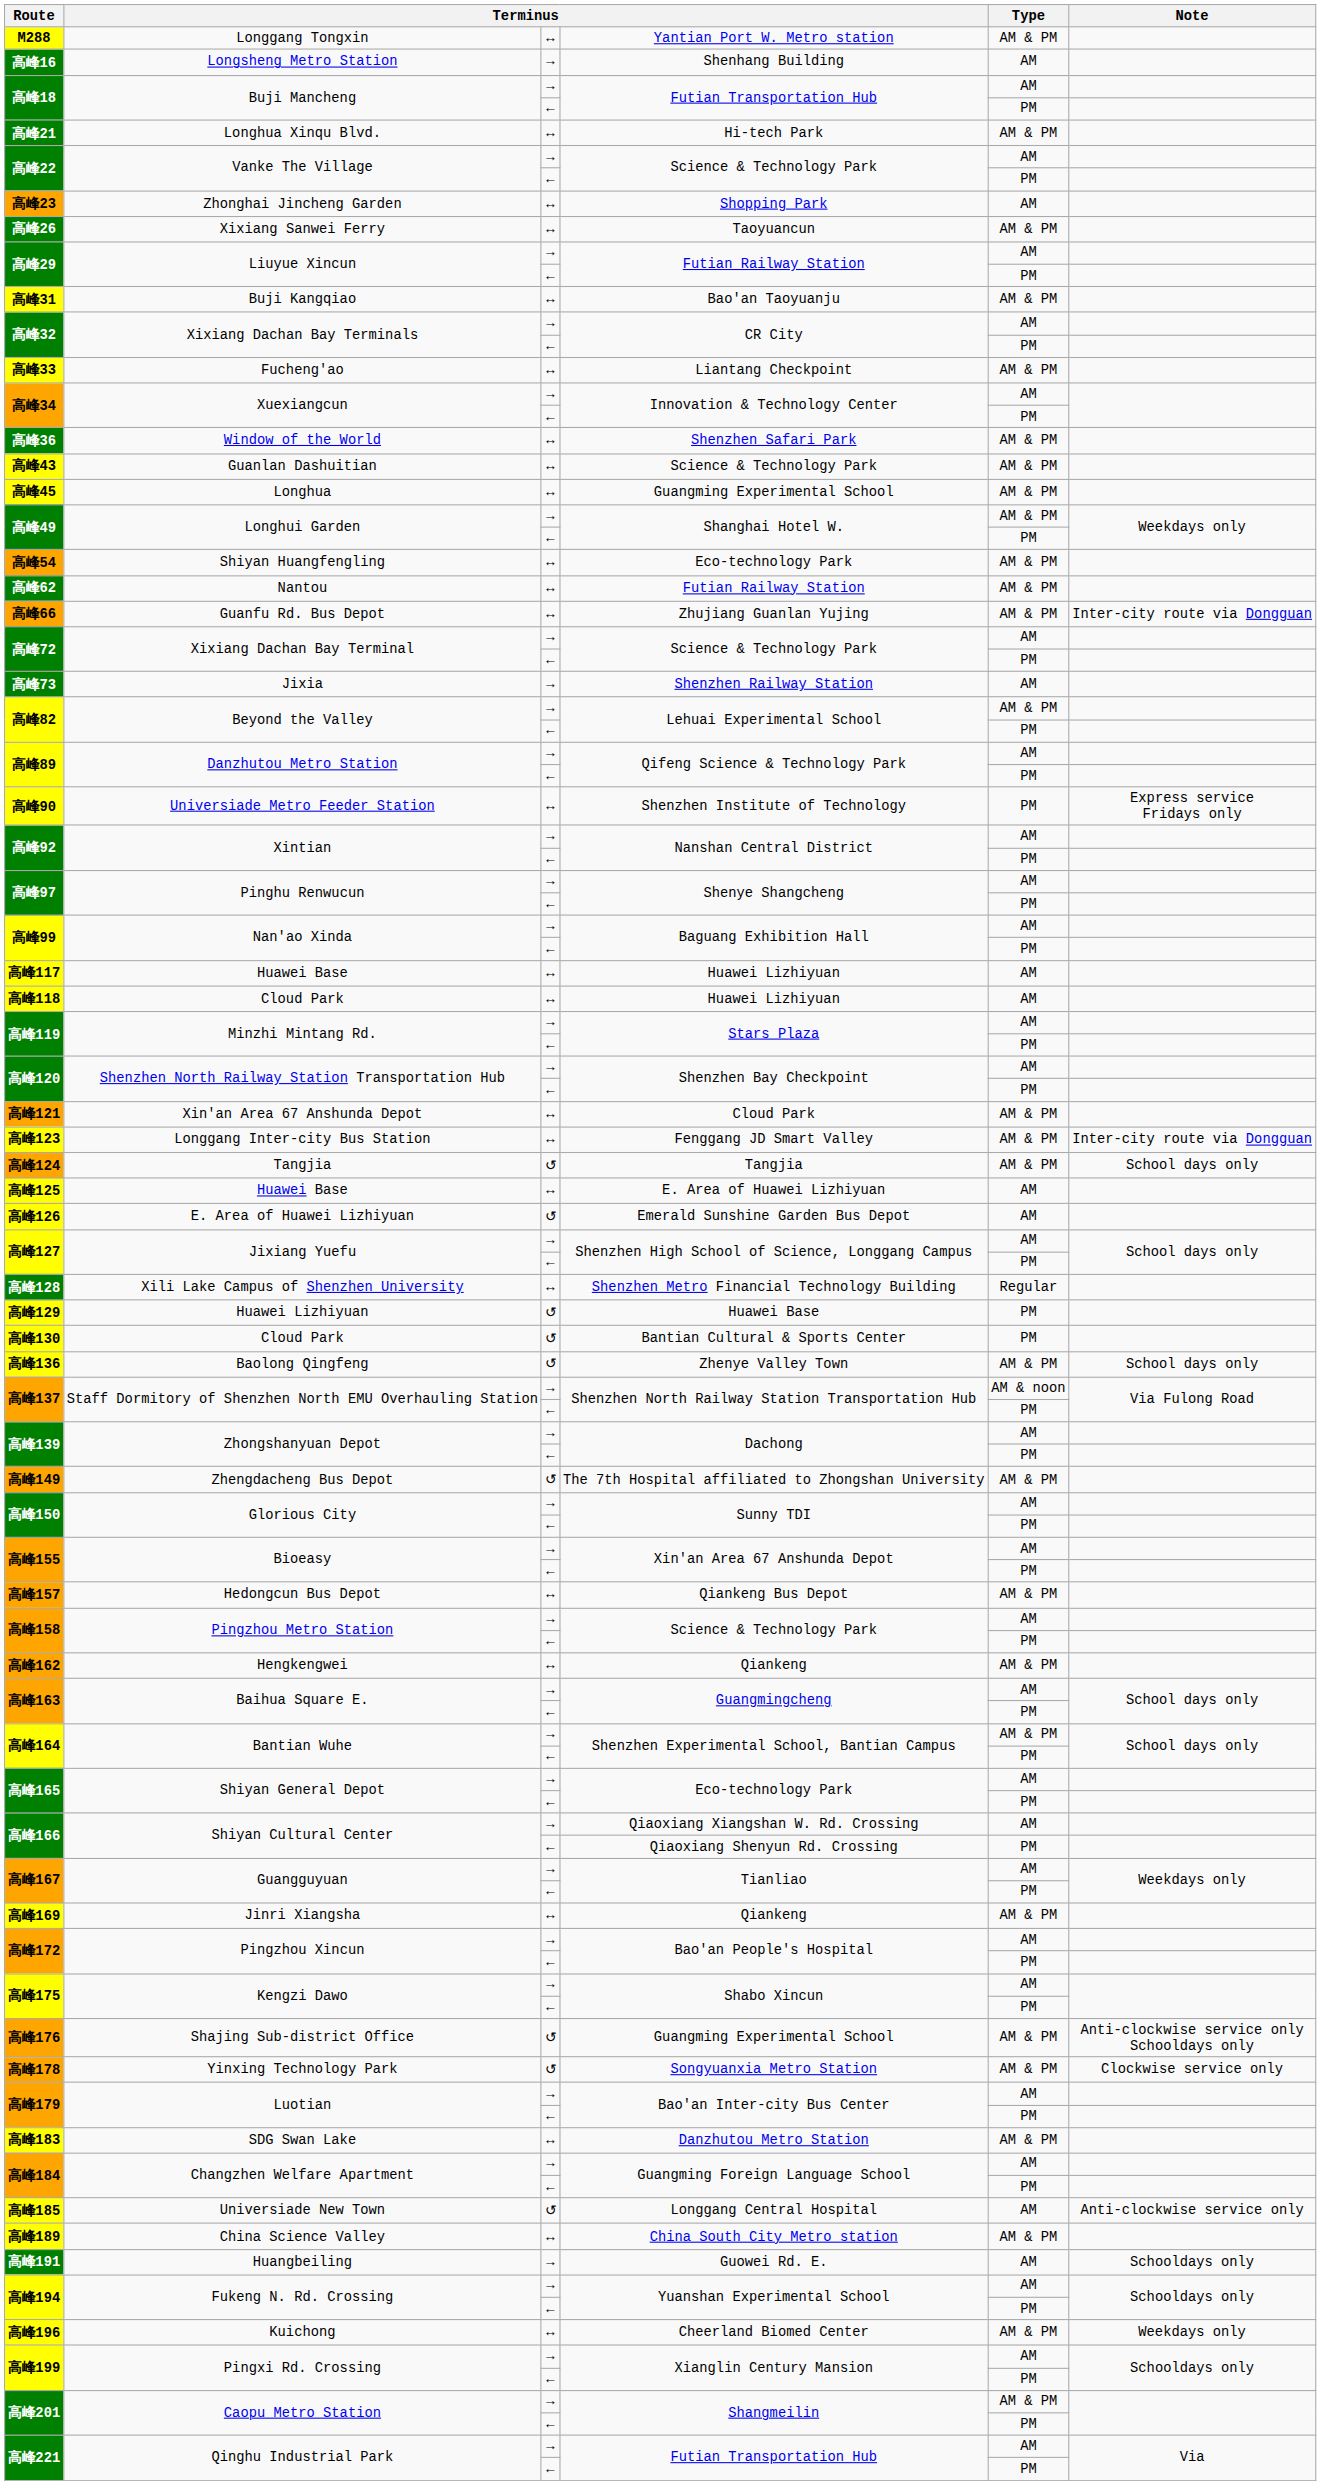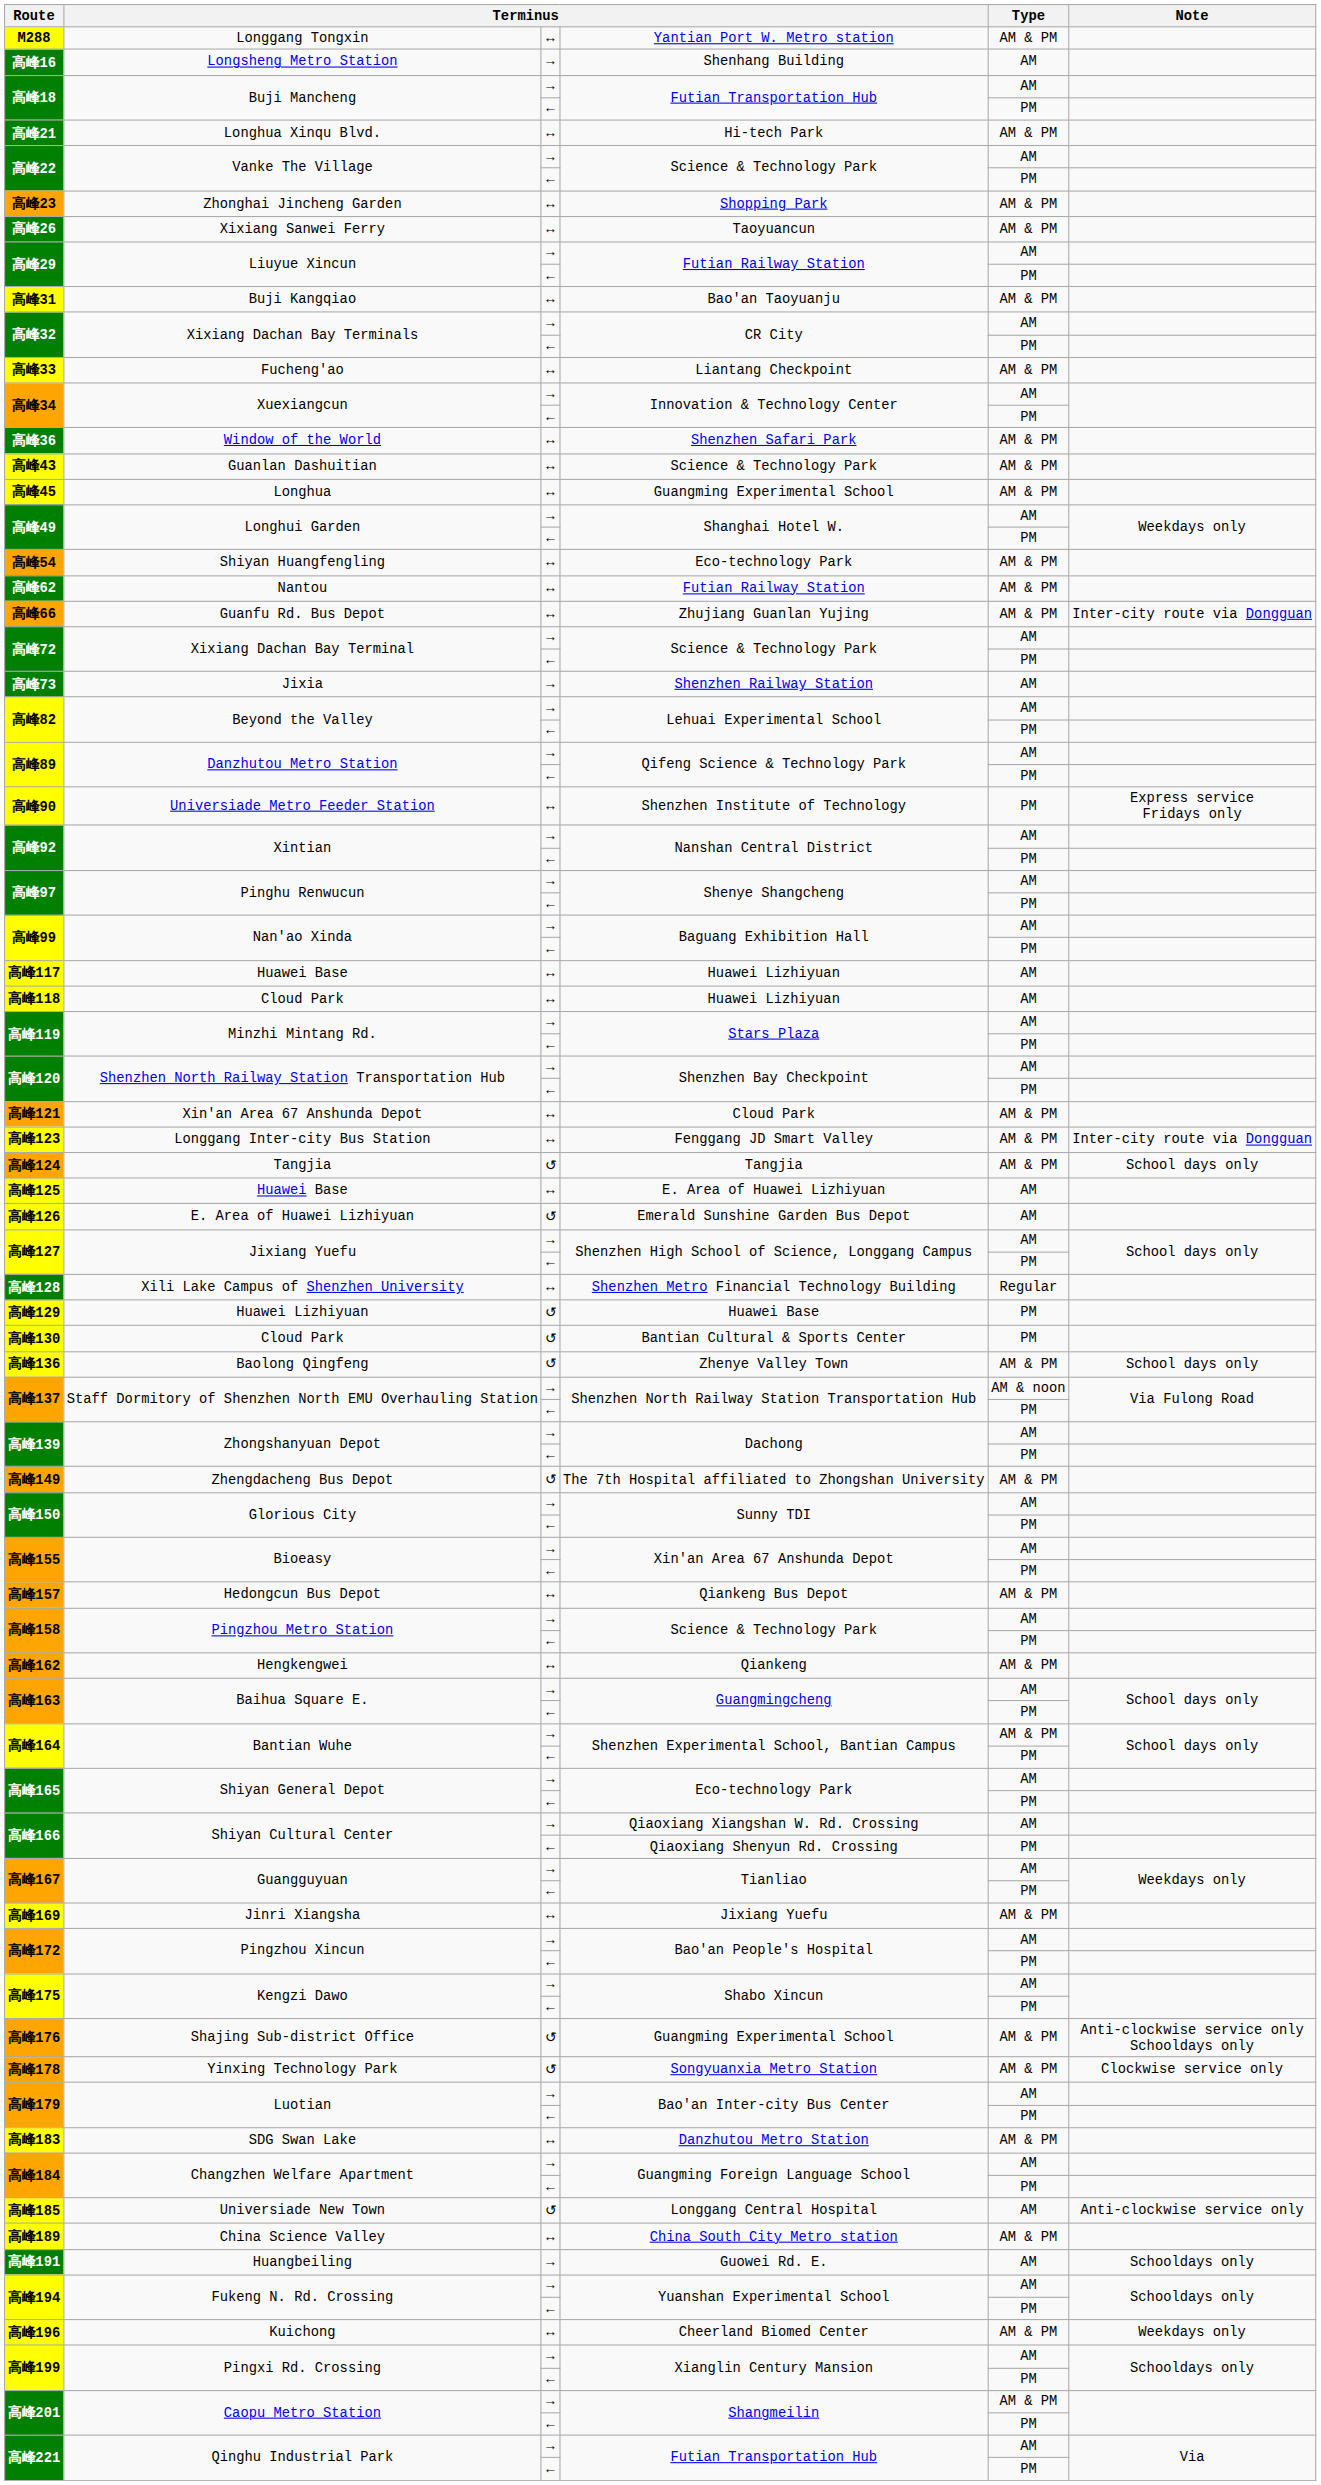高峰23 | Type: AM -> AM & PM
高峰49 / → | Type: AM & PM -> AM
高峰82 / → | Type: AM & PM -> AM
高峰169 | column 4: Qiankeng -> Jixiang Yuefu
